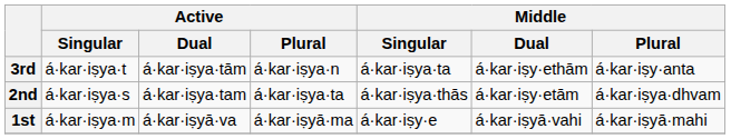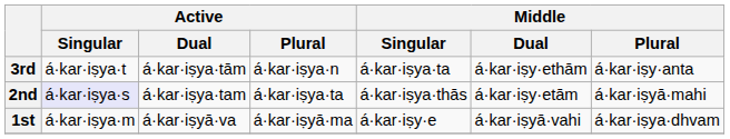2nd | Active / Singular: no background -> lavender background
2nd | Middle / Plural: á·kar·iṣya·dhvam -> á·kar·iṣyā·mahi
1st | Middle / Plural: á·kar·iṣyā·mahi -> á·kar·iṣya·dhvam
